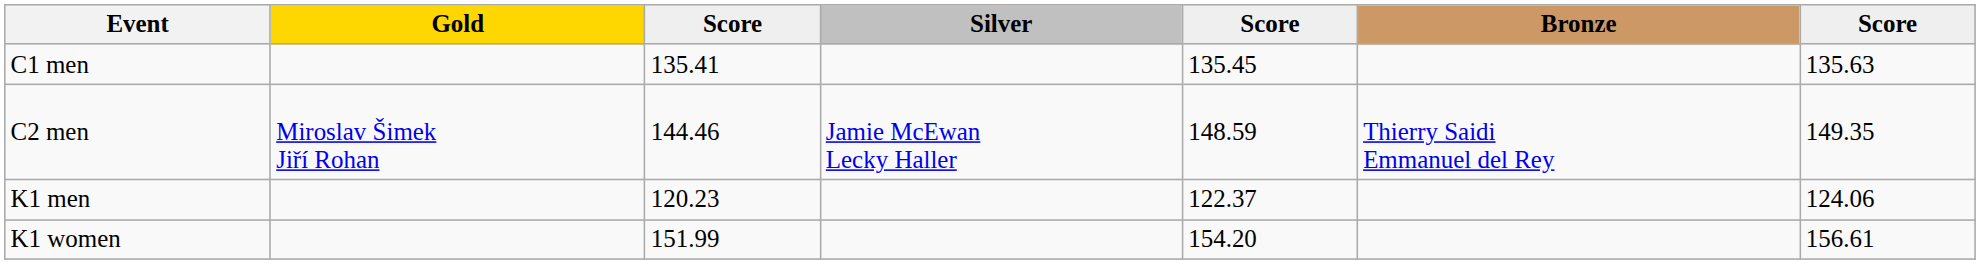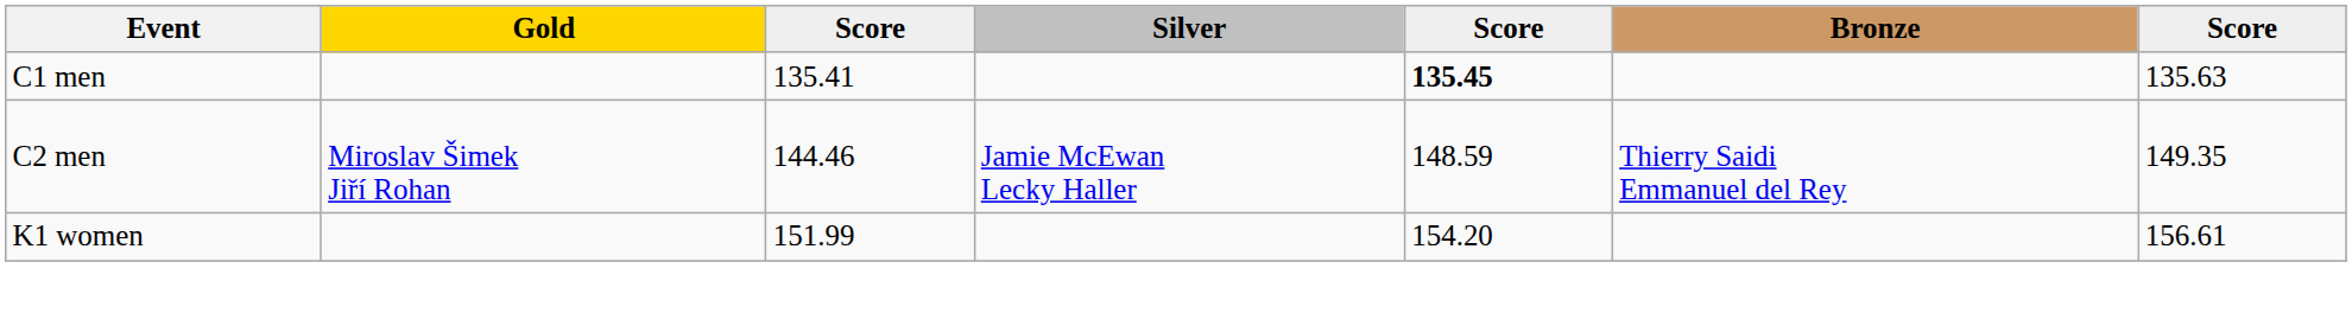C1 men | column 5: normal -> bold
- row: K1 men | 120.23 | 122.37 | 124.06
